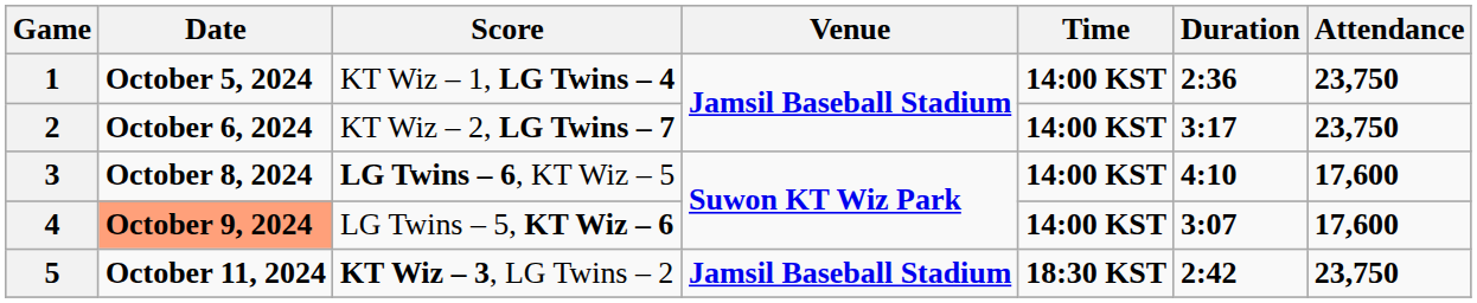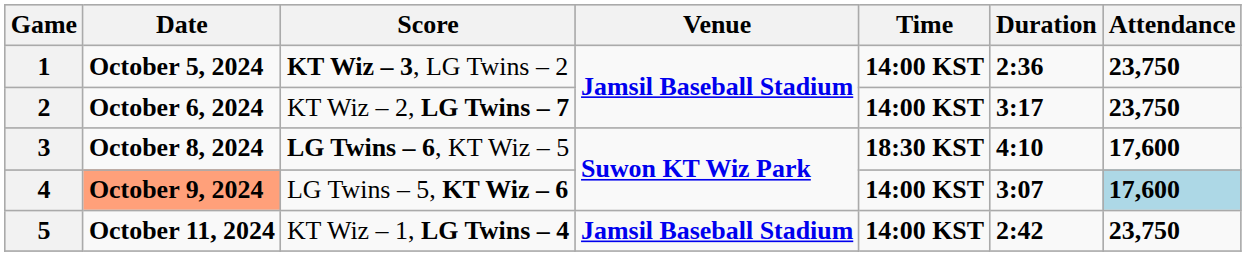1 | Score: KT Wiz – 1, LG Twins – 4 -> KT Wiz – 3, LG Twins – 2
3 | Time: 14:00 KST -> 18:30 KST
4 | Attendance: no background -> lightblue background
5 | Score: KT Wiz – 3, LG Twins – 2 -> KT Wiz – 1, LG Twins – 4
5 | Time: 18:30 KST -> 14:00 KST
